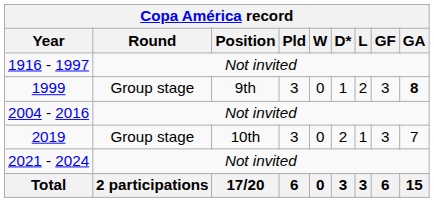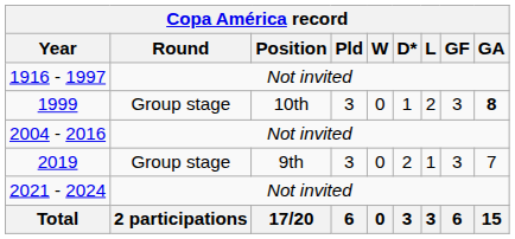1999 | Position: 9th -> 10th
2019 | Position: 10th -> 9th
